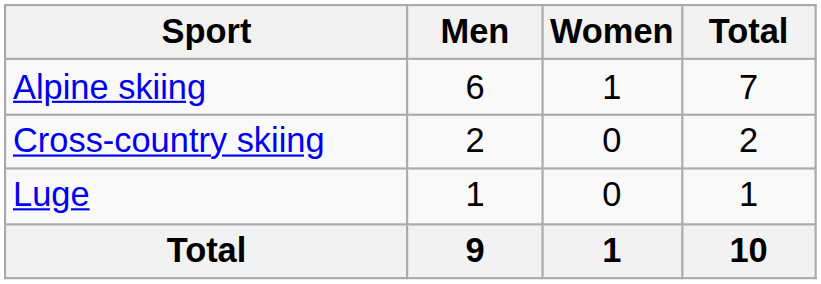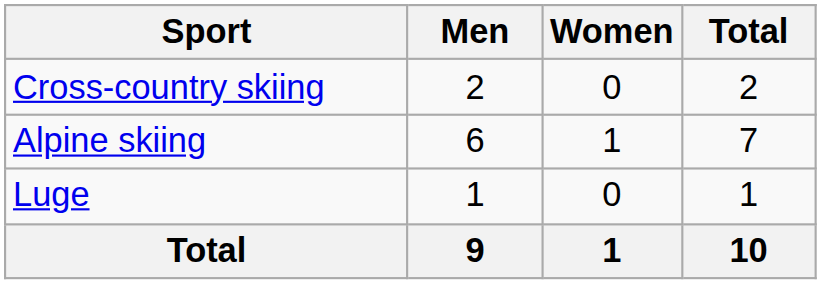rows swapped: Alpine skiing <-> Cross-country skiing
